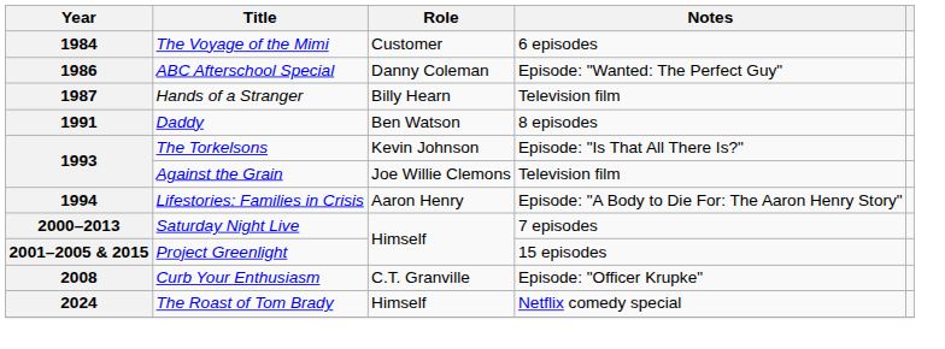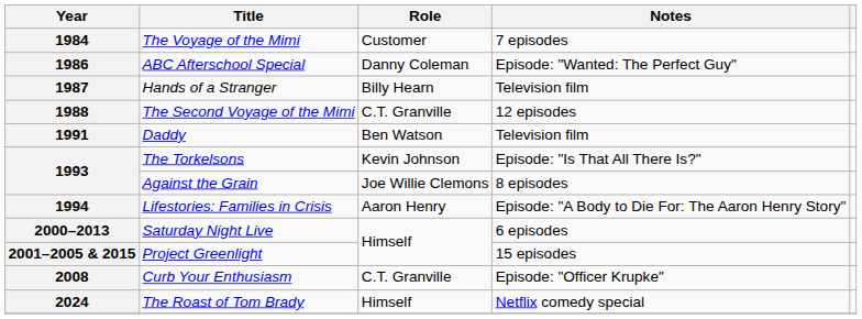1984 | Notes: 6 episodes -> 7 episodes
+ row: 1988 | The Second Voyage of the Mimi | C.T. Granville | 12 episodes
1991 | Notes: 8 episodes -> Television film
1993 / Against the Grain | Notes: Television film -> 8 episodes
2000–2013 | Notes: 7 episodes -> 6 episodes
